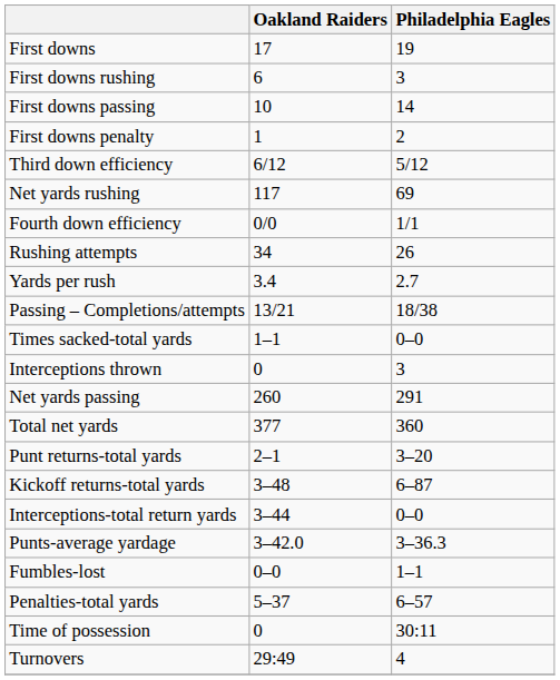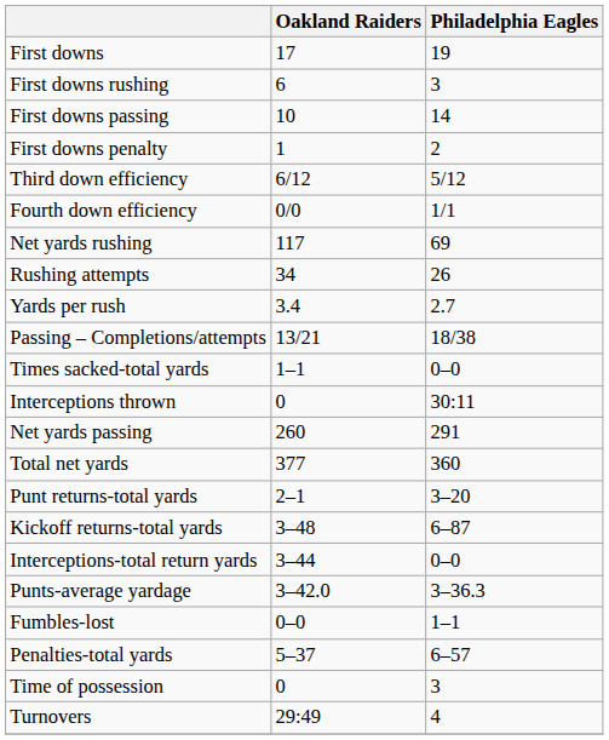rows swapped: Fourth down efficiency <-> Net yards rushing
Interceptions thrown | Philadelphia Eagles: 3 -> 30:11
Time of possession | Philadelphia Eagles: 30:11 -> 3
